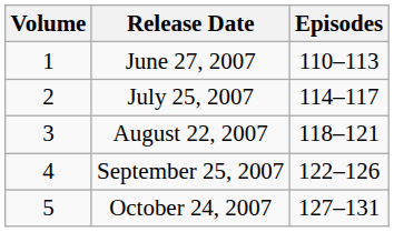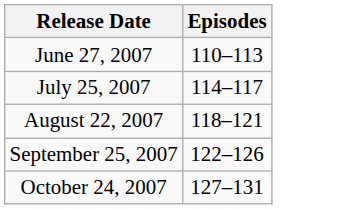- column: Volume | 1 | 2 | 3 | 4 | 5
